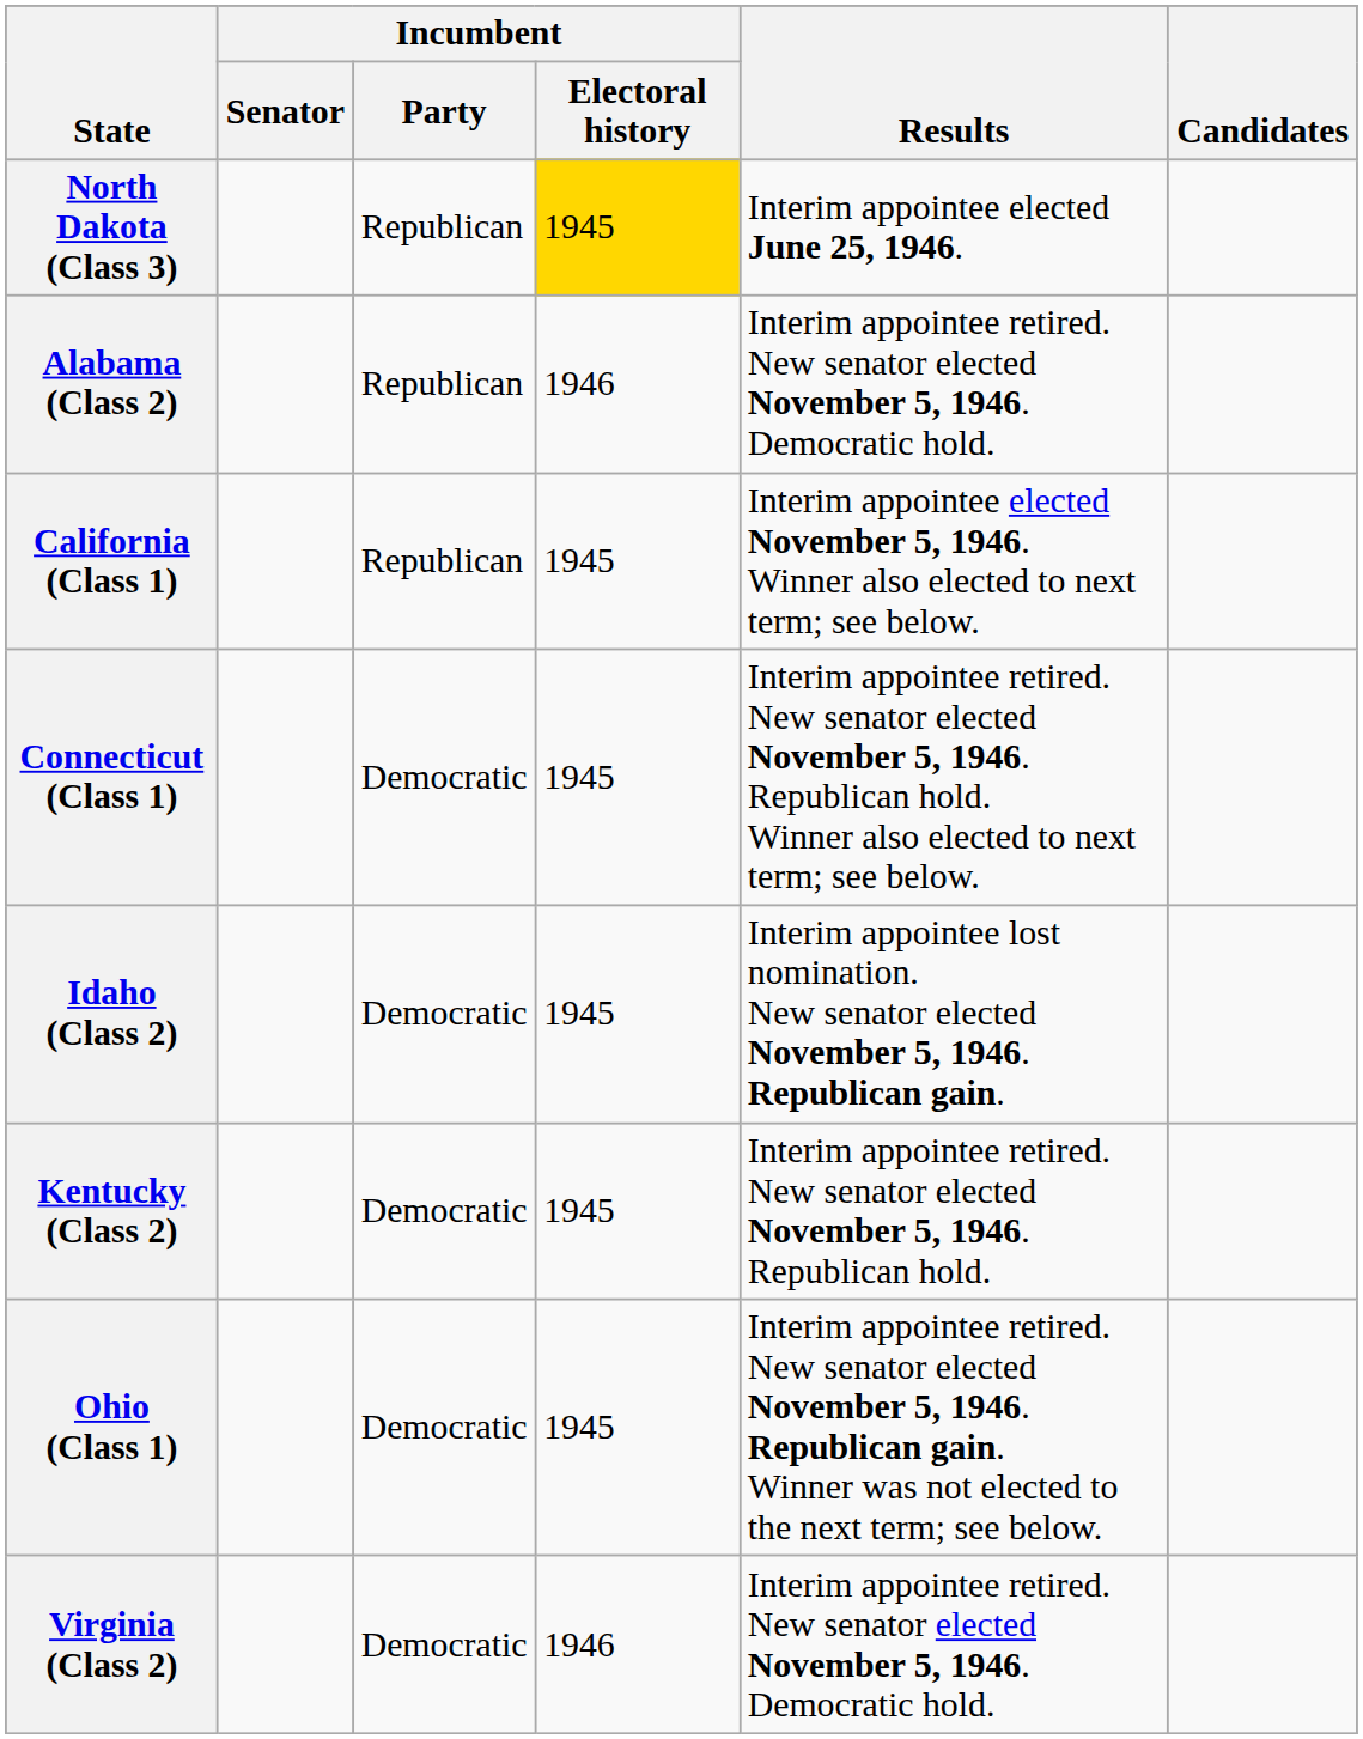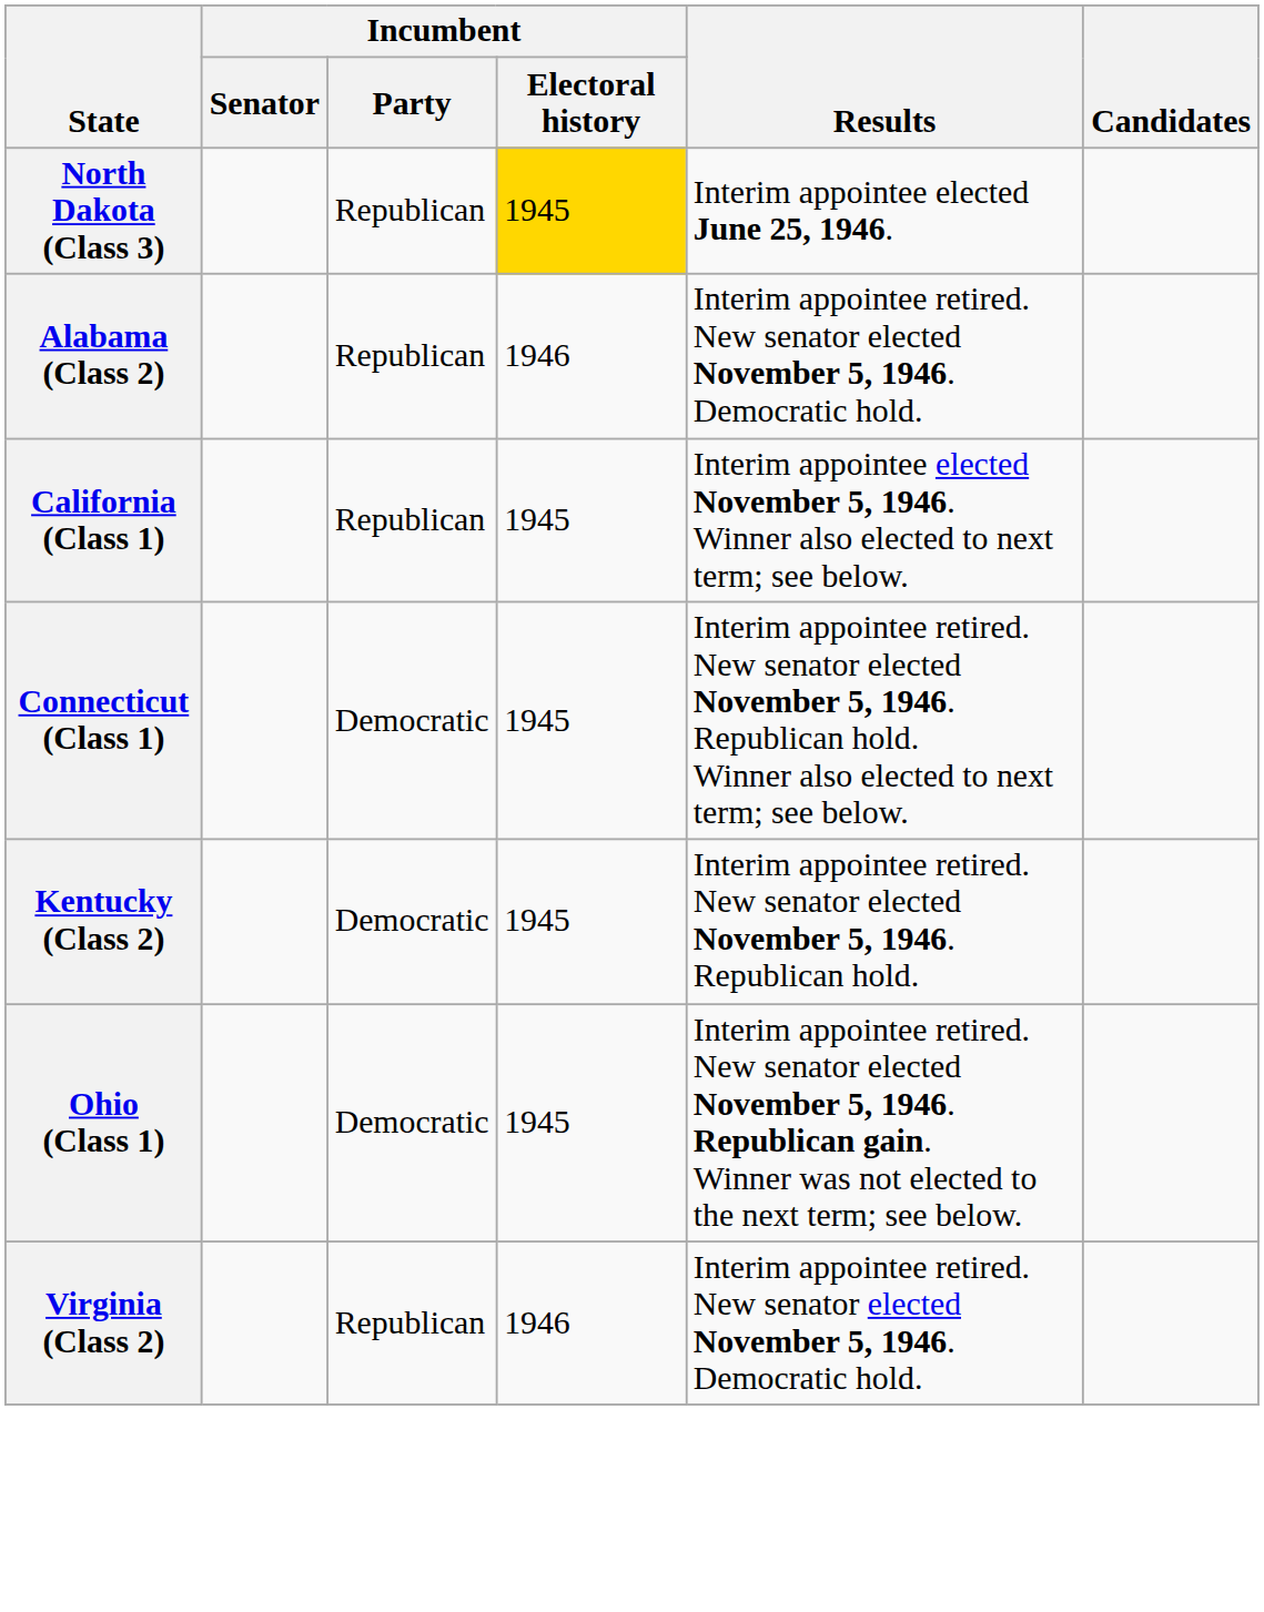- row: Idaho (Class 2) | Democratic | 1945 | Interim appointee lost nomination. New senator elected November 5, 1946. Republican gain.
Virginia (Class 2) | Incumbent / Party: Democratic -> Republican
